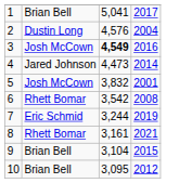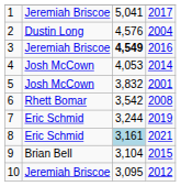1 | column 2: Brian Bell -> Jeremiah Briscoe
3 | column 2: Josh McCown -> Jeremiah Briscoe
4 | column 2: Jared Johnson -> Josh McCown
4 | column 3: 4,473 -> 4,053
8 | column 2: Rhett Bomar -> Eric Schmid
8 | column 3: no background -> lightblue background
10 | column 2: Brian Bell -> Jeremiah Briscoe
